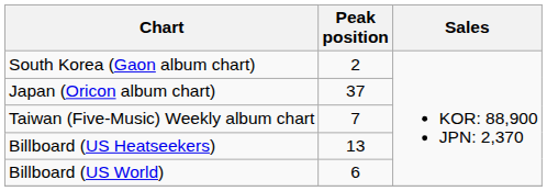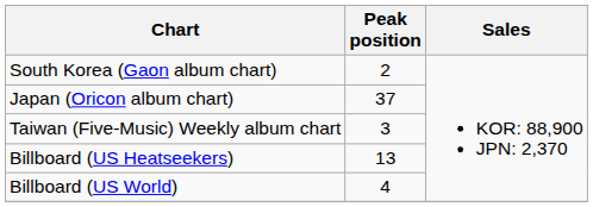Taiwan (Five-Music) Weekly album chart | Peak position: 7 -> 3
Billboard (US World) | Peak position: 6 -> 4
